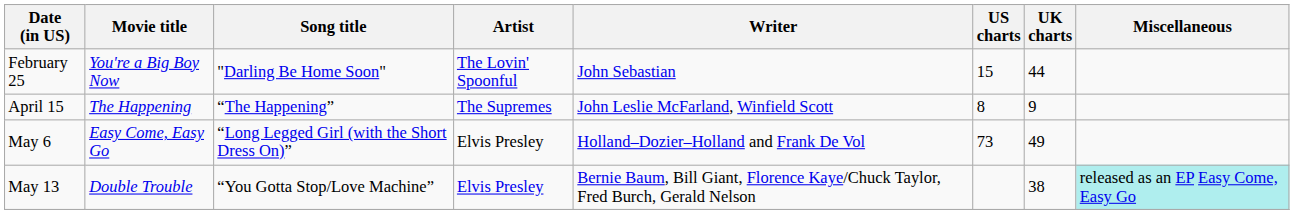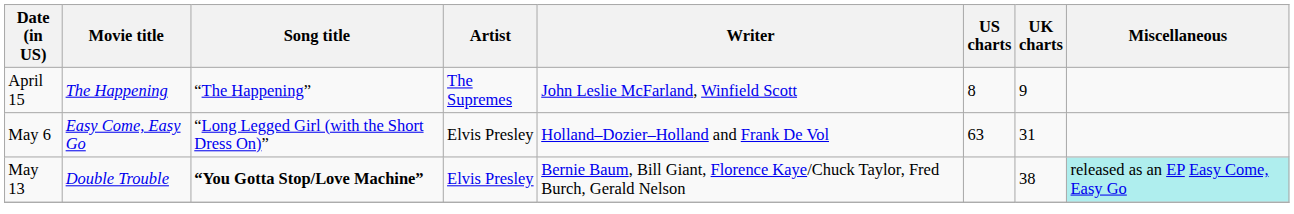- row: February 25 | You're a Big Boy Now | "Darling Be Home Soon" | The Lovin' Spoonful | John Sebastian | 15 | 44
May 6 | US charts: 73 -> 63
May 6 | UK charts: 49 -> 31
May 13 | Song title: normal -> bold
